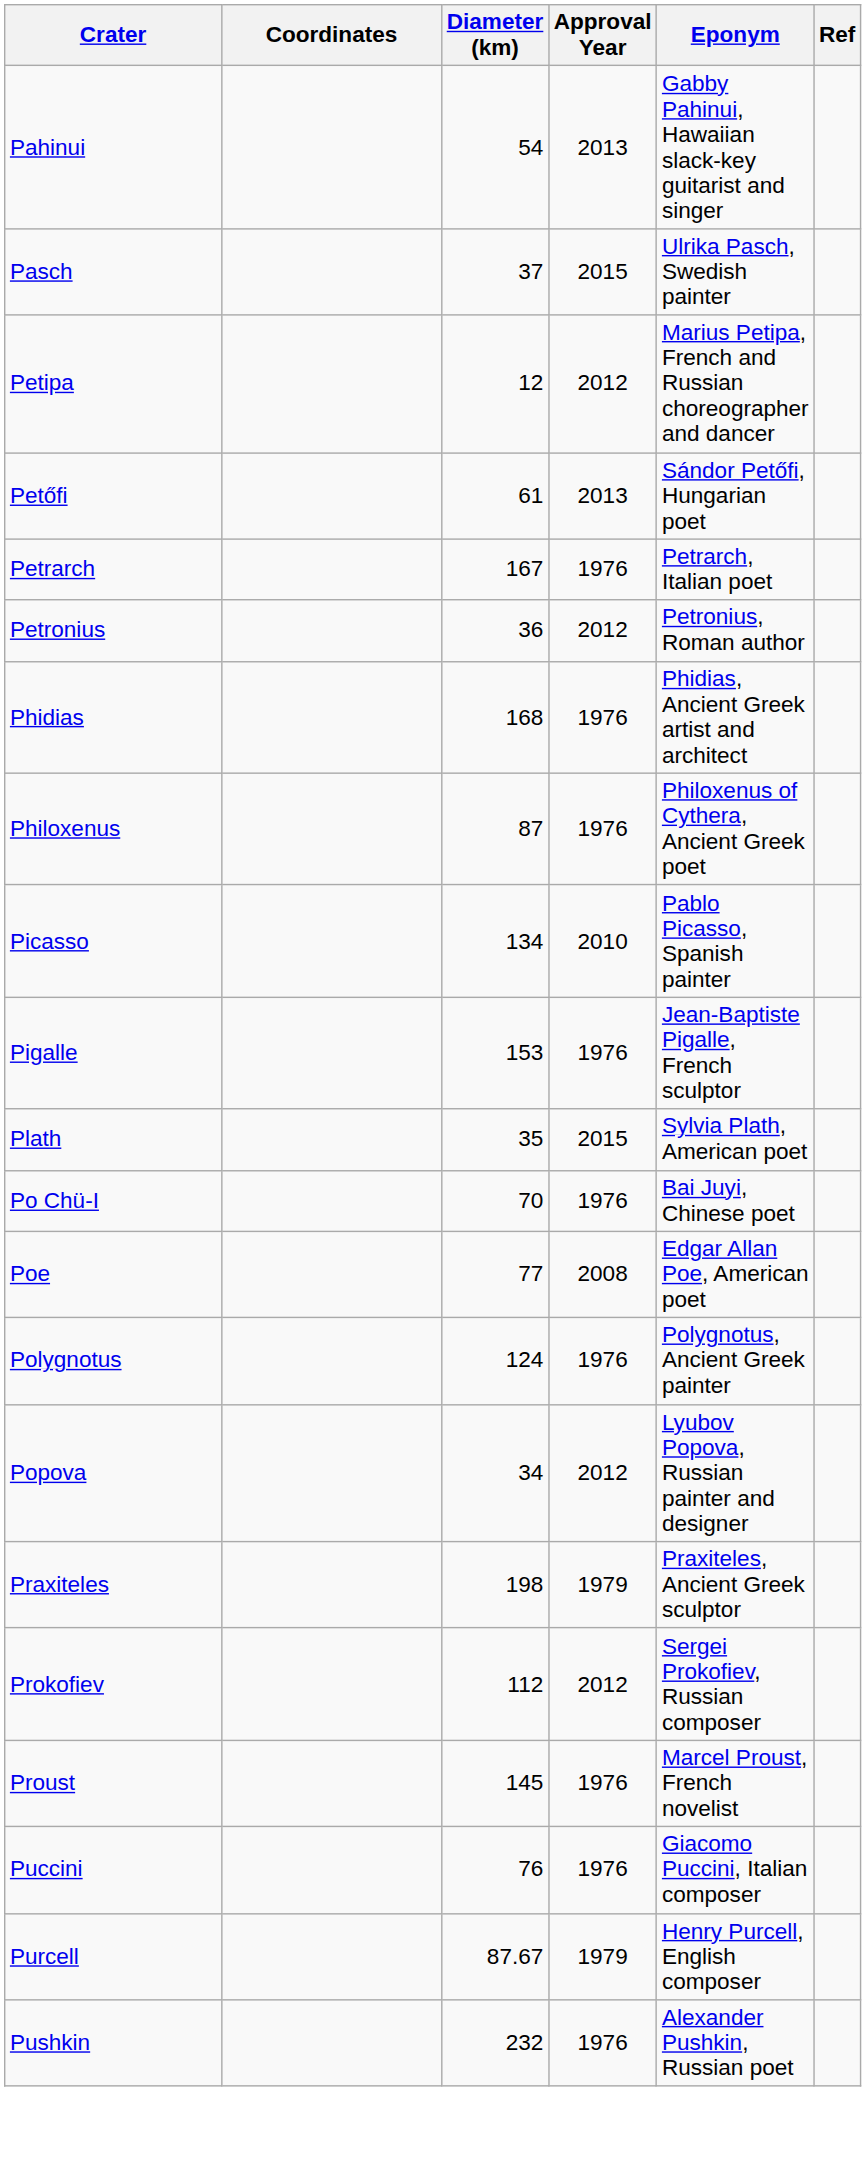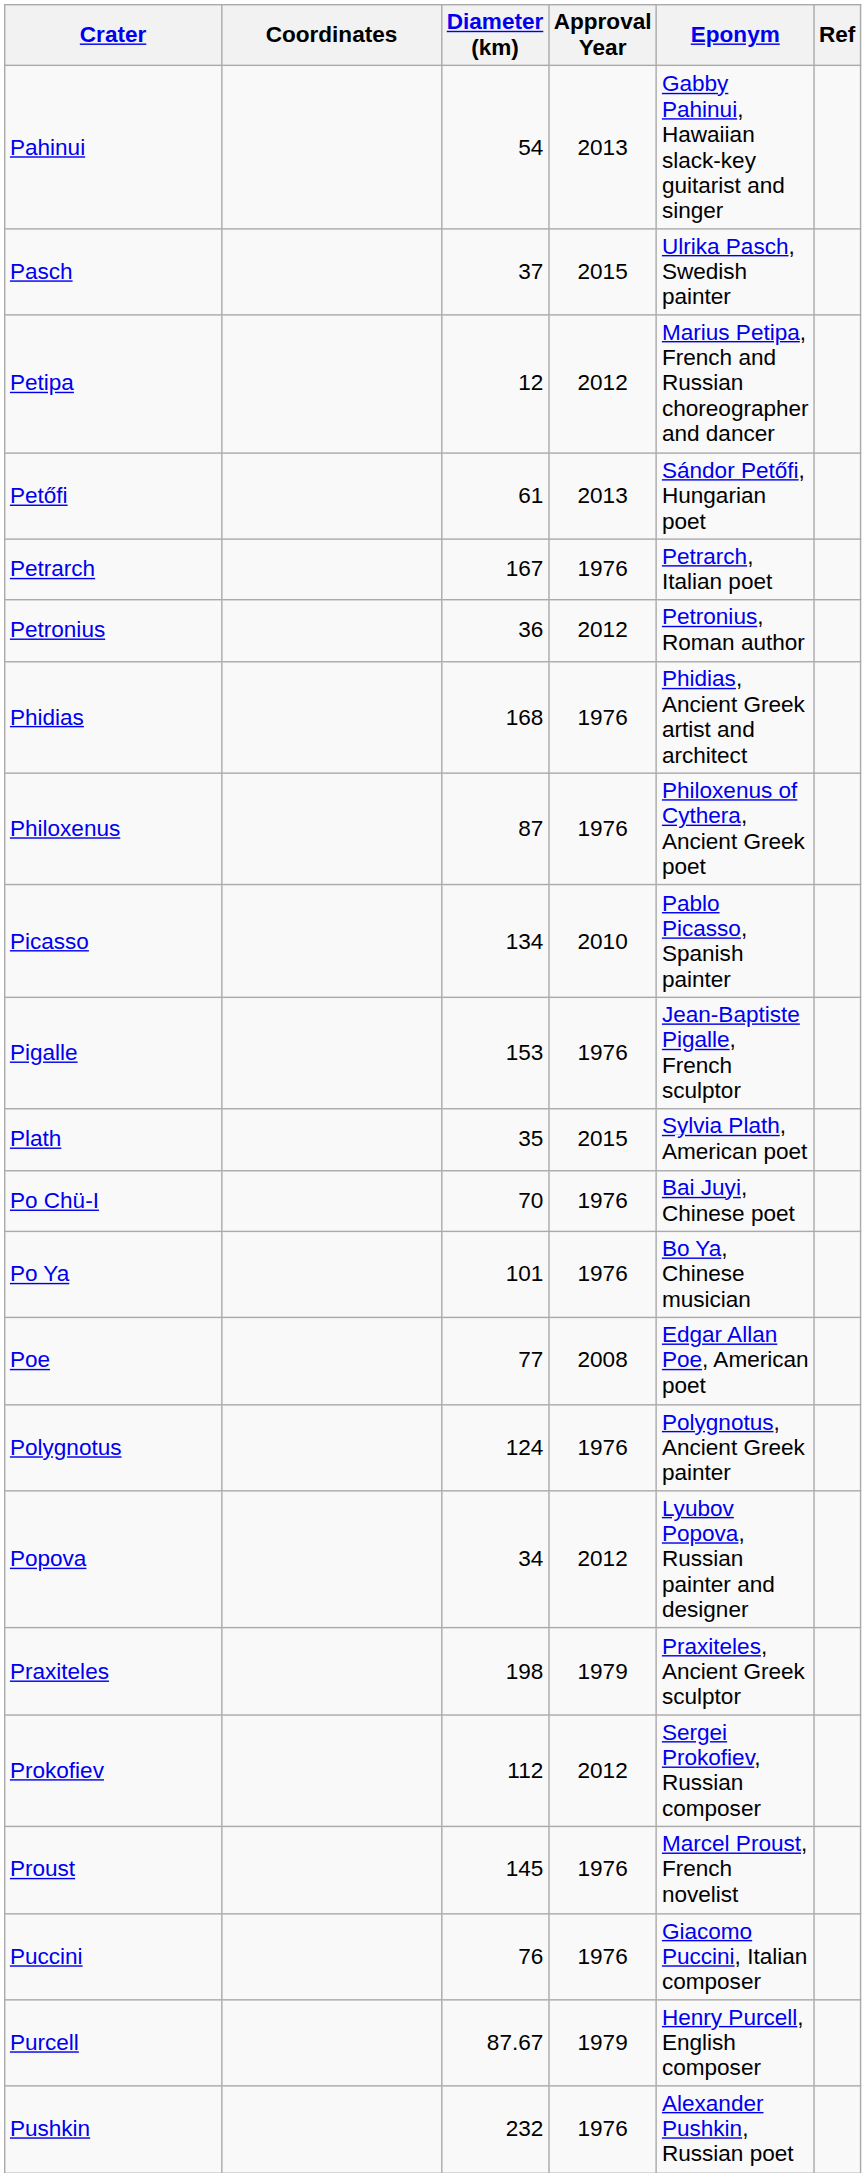+ row: Po Ya | 101 | 1976 | Bo Ya, Chinese musician
